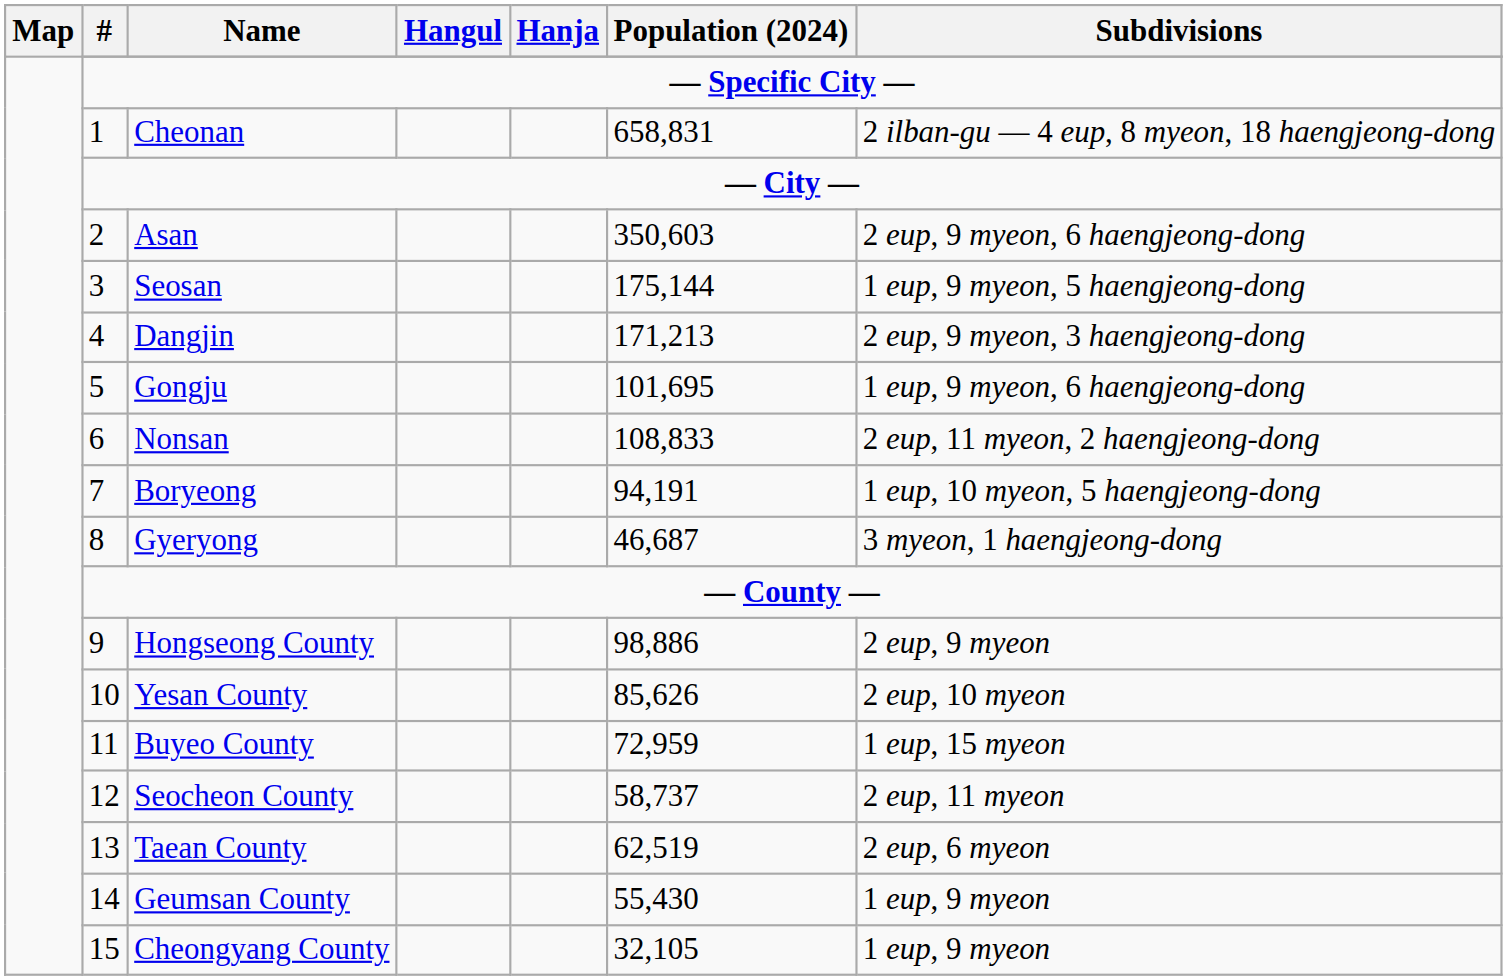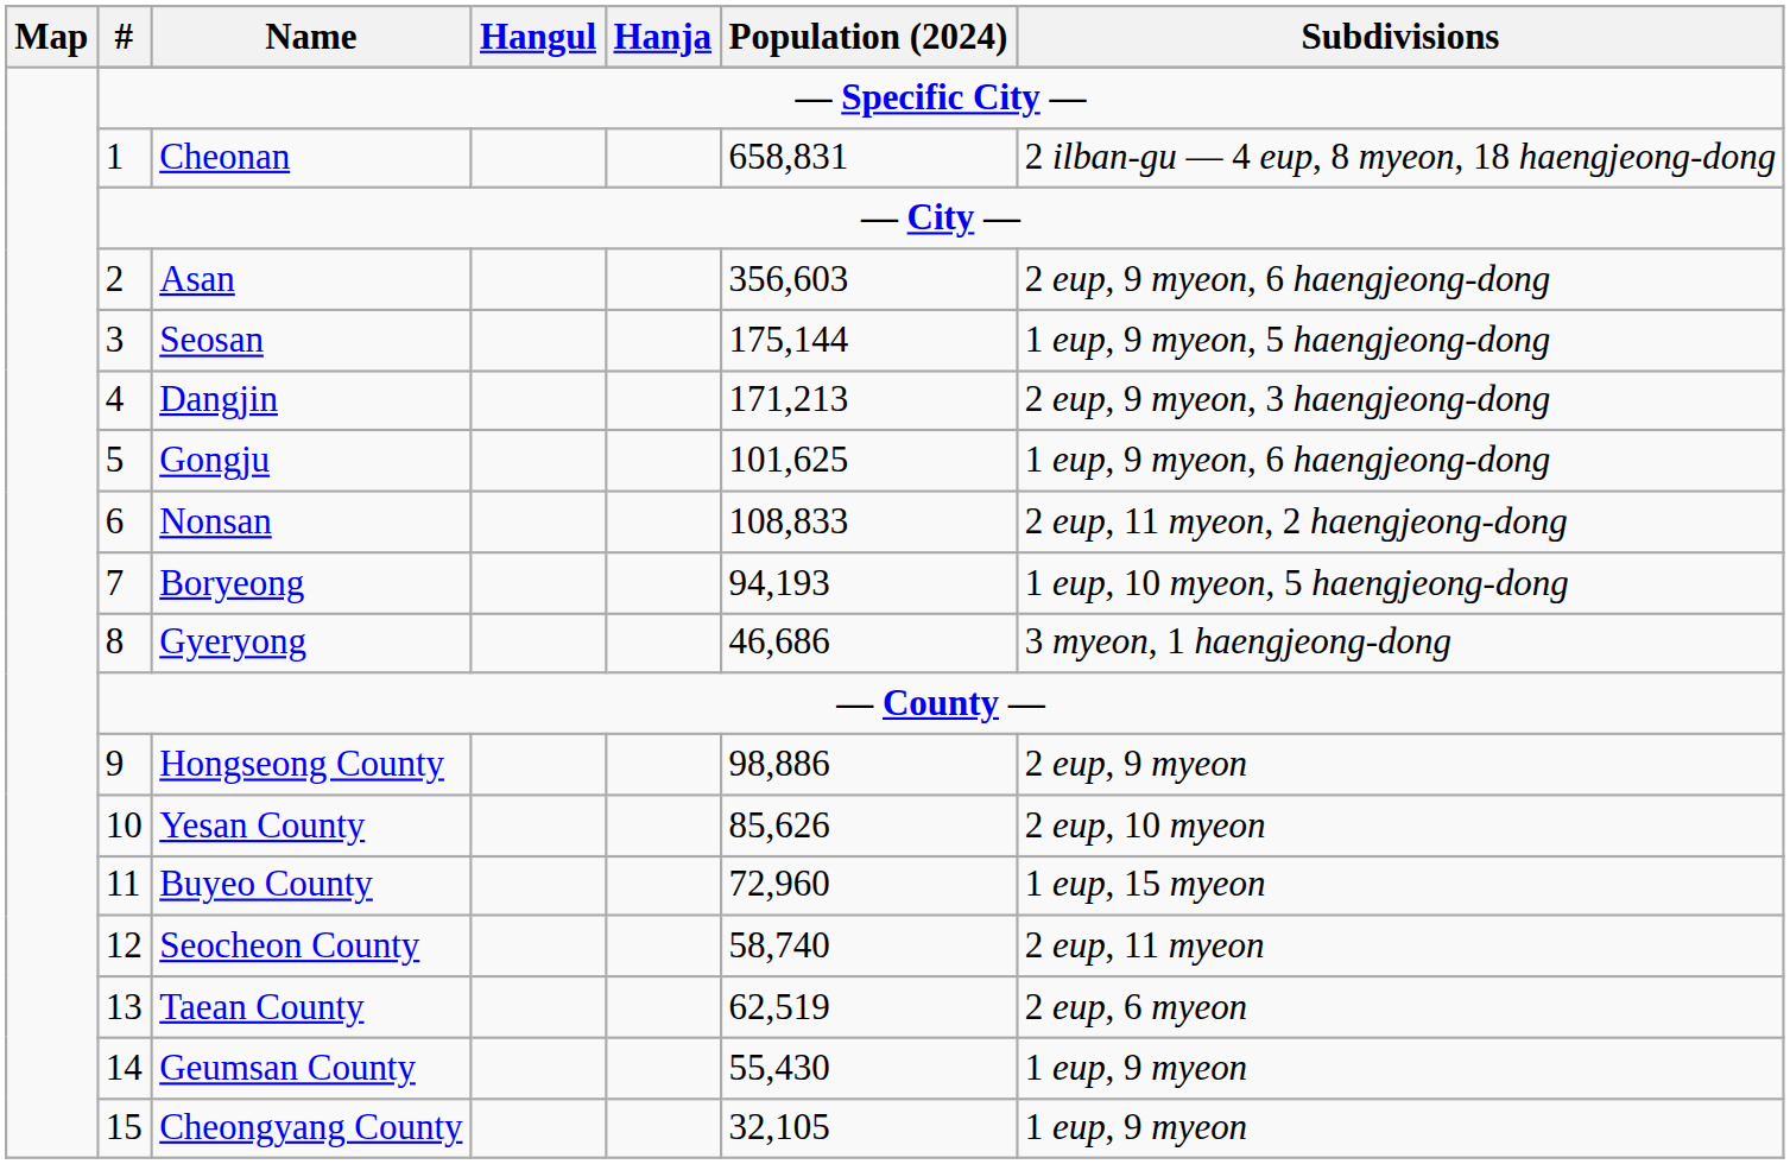Asan | Population (2024): 350,603 -> 356,603
Gongju | Population (2024): 101,695 -> 101,625
Boryeong | Population (2024): 94,191 -> 94,193
Gyeryong | Population (2024): 46,687 -> 46,686
Buyeo County | Population (2024): 72,959 -> 72,960
Seocheon County | Population (2024): 58,737 -> 58,740
